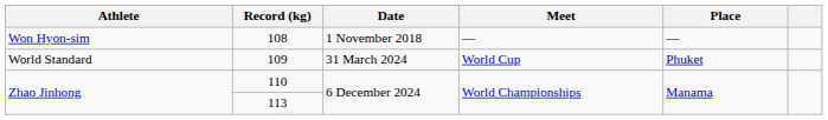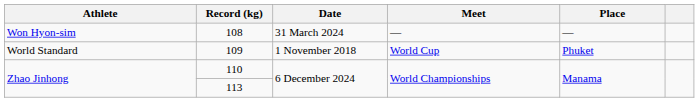108 | Date: 1 November 2018 -> 31 March 2024
109 | Date: 31 March 2024 -> 1 November 2018
